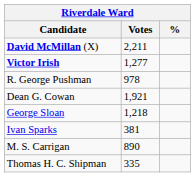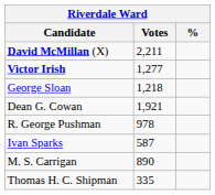rows swapped: George Sloan <-> R. George Pushman
Ivan Sparks | Votes: 381 -> 587
